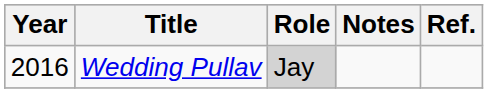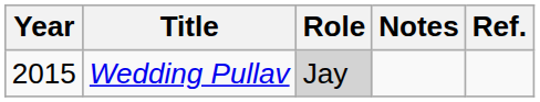Wedding Pullav | Year: 2016 -> 2015
